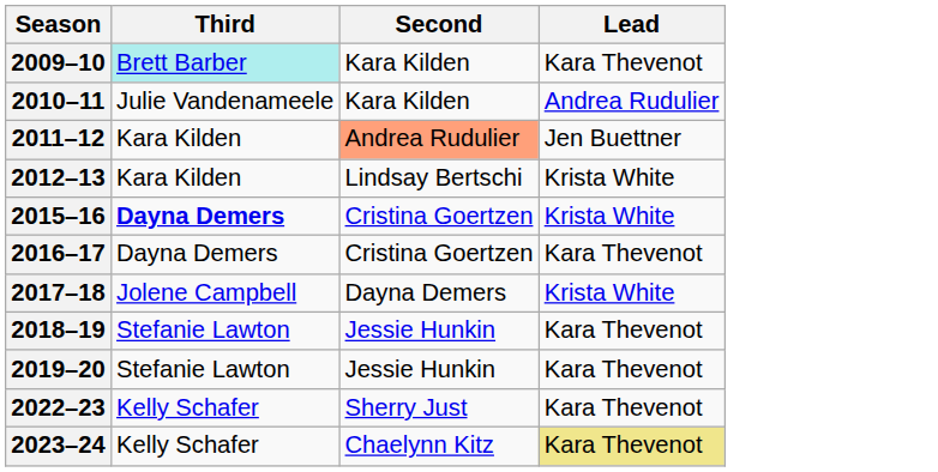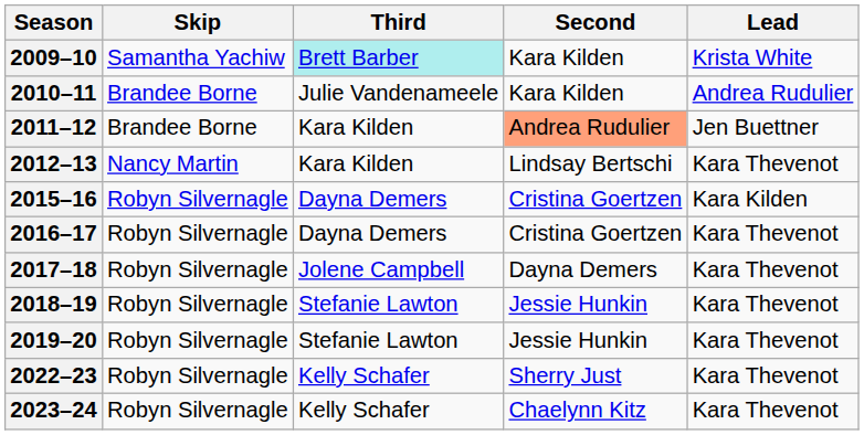+ column: Skip | Samantha Yachiw | Brandee Borne | Brandee Borne | Nancy Martin | Robyn Silvernagle | Robyn Silvernagle | Robyn Silvernagle | Robyn Silvernagle | Robyn Silvernagle | Robyn Silvernagle | Robyn Silvernagle
2009–10 | Lead: Kara Thevenot -> Krista White
2012–13 | Lead: Krista White -> Kara Thevenot
2015–16 | Third: bold -> normal
2015–16 | Lead: Krista White -> Kara Kilden
2017–18 | Lead: Krista White -> Kara Thevenot
2023–24 | Lead: khaki background -> no background
